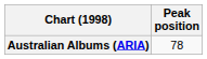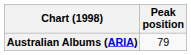Australian Albums (ARIA) | Peak position: 78 -> 79
